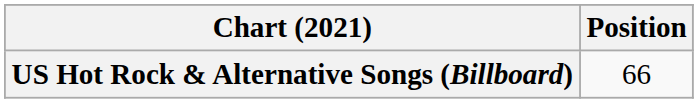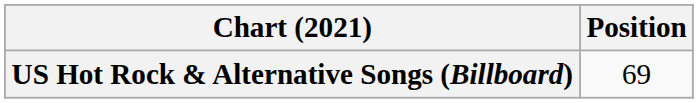US Hot Rock & Alternative Songs (Billboard) | Position: 66 -> 69
